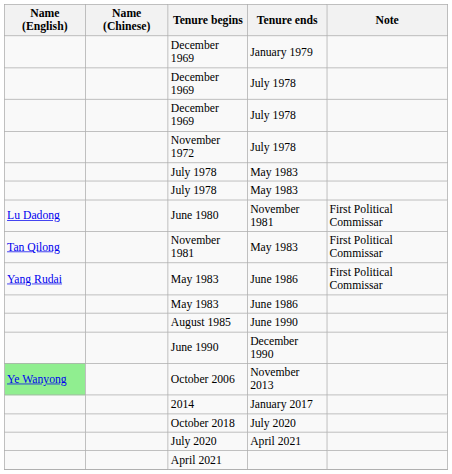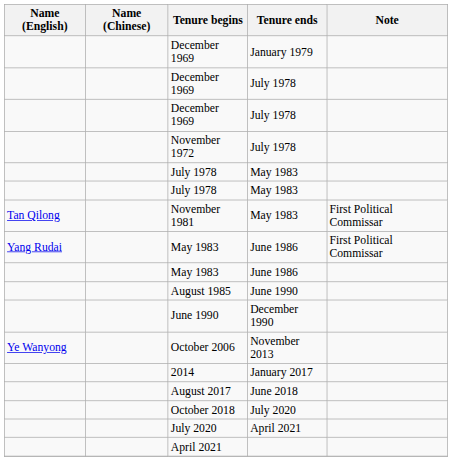- row: Lu Dadong | June 1980 | November 1981 | First Political Commissar
October 2006 | Name (English): lightgreen background -> no background
+ row: August 2017 | June 2018
